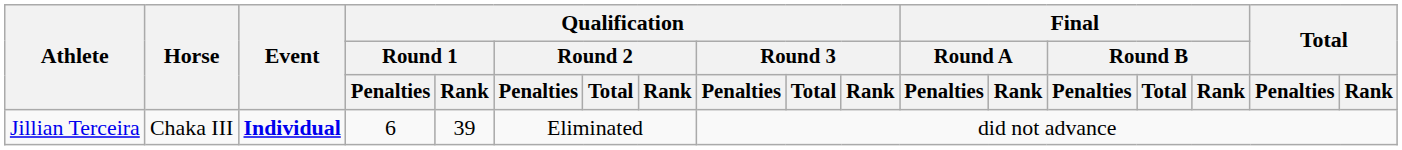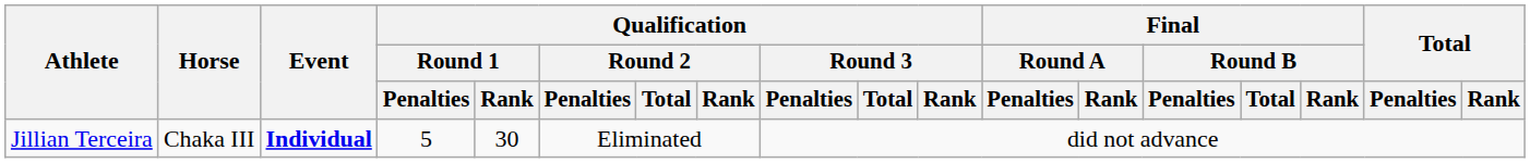Jillian Terceira | Qualification / Round 1 / Penalties: 6 -> 5
Jillian Terceira | Qualification / Round 1 / Rank: 39 -> 30
